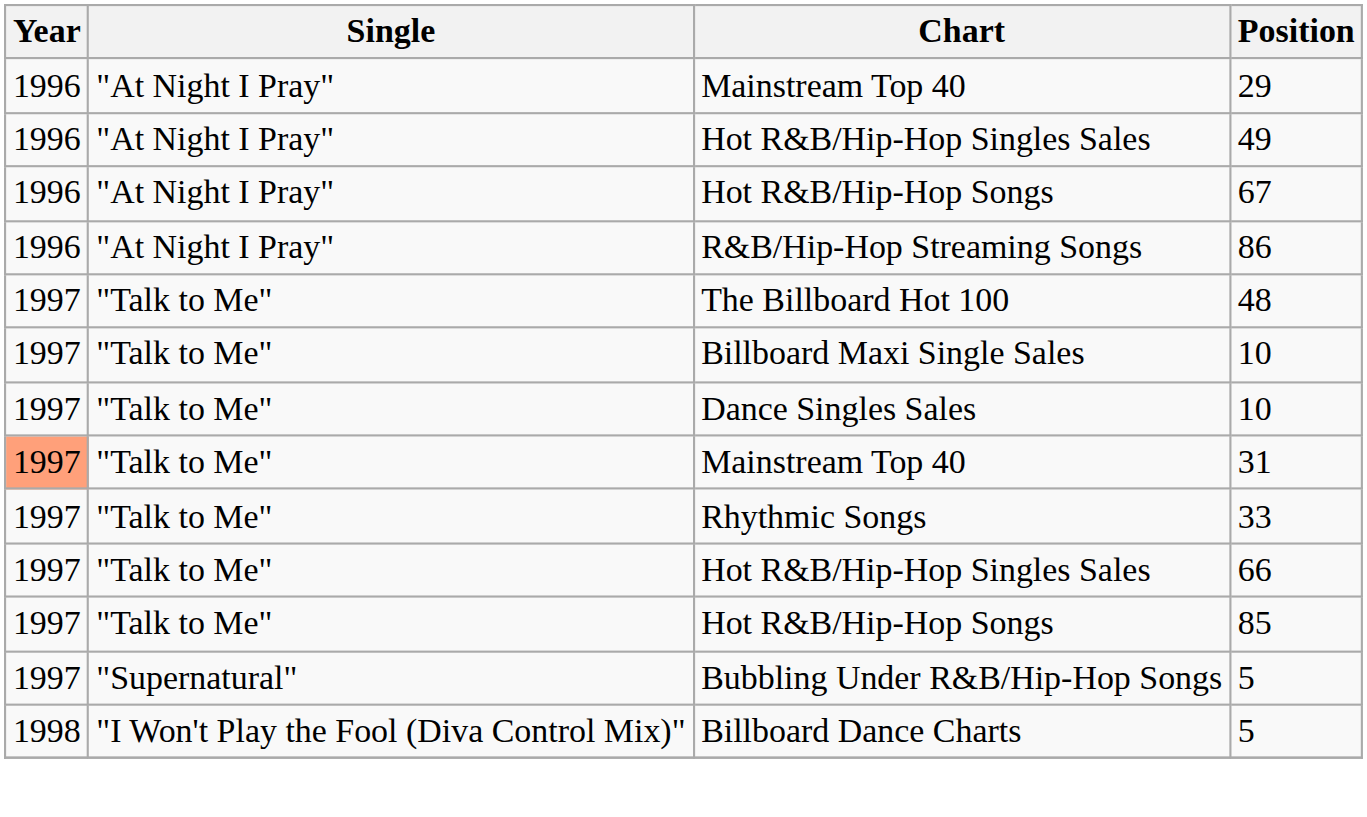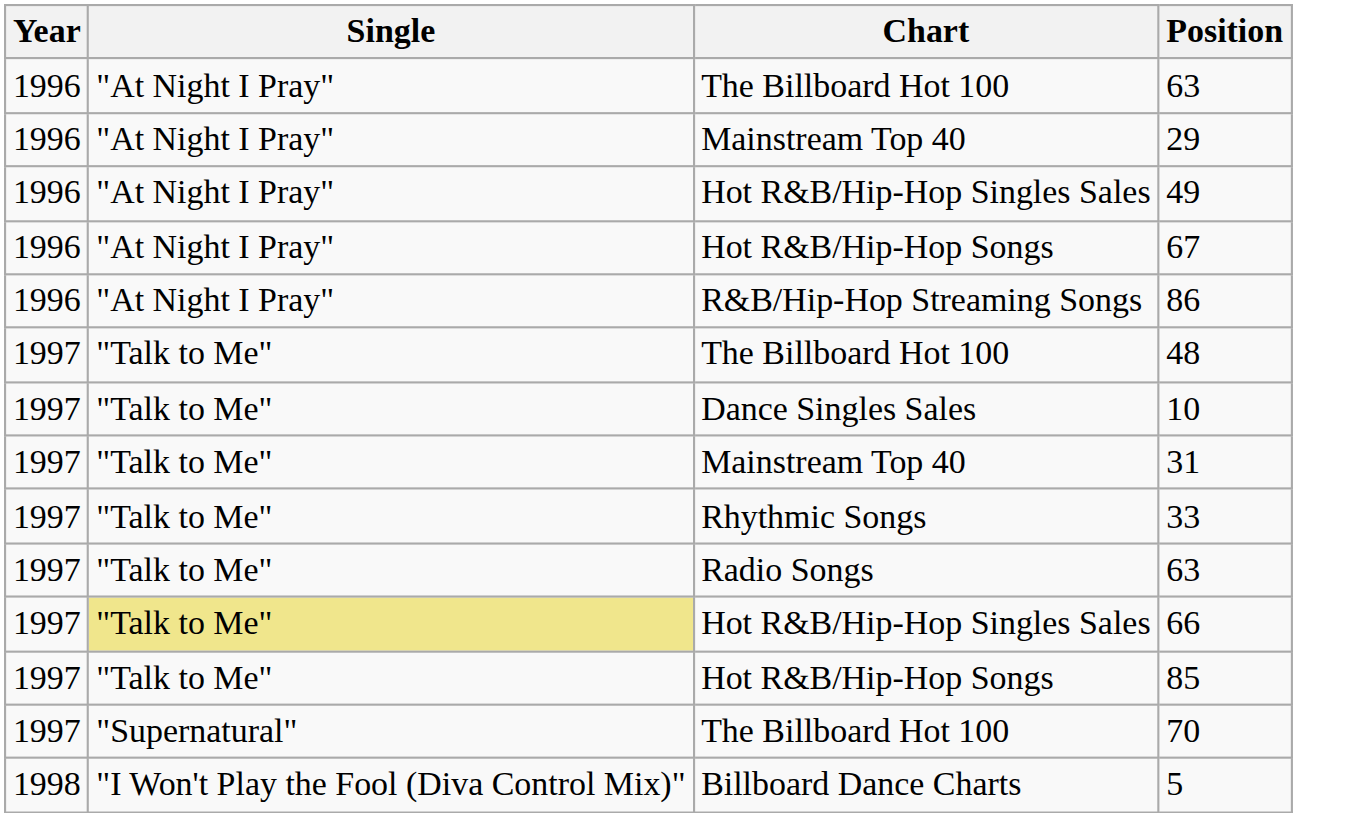+ row: 1996 | "At Night I Pray" | The Billboard Hot 100 | 63
- row: 1997 | "Talk to Me" | Billboard Maxi Single Sales | 10
31 | Year: lightsalmon background -> no background
+ row: 1997 | "Talk to Me" | Radio Songs | 63
66 | Single: no background -> khaki background
+ row: 1997 | "Supernatural" | The Billboard Hot 100 | 70
- row: 1997 | "Supernatural" | Bubbling Under R&B/Hip-Hop Songs | 5
